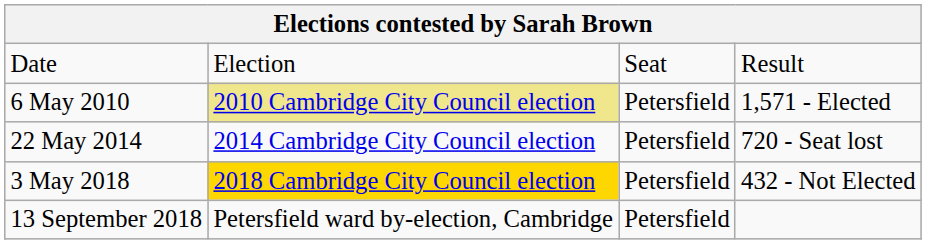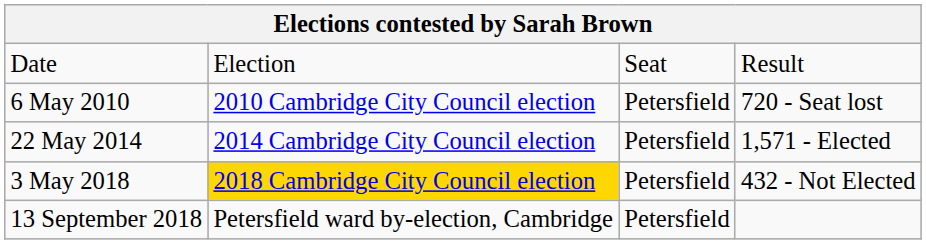6 May 2010 | column 2: khaki background -> no background
6 May 2010 | column 4: 1,571 - Elected -> 720 - Seat lost
22 May 2014 | column 4: 720 - Seat lost -> 1,571 - Elected
